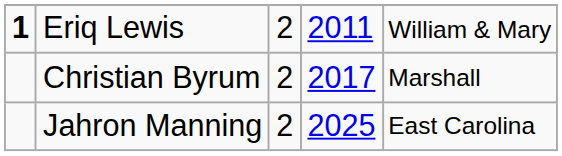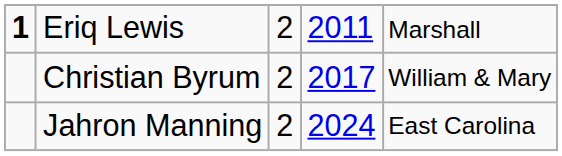Eriq Lewis | column 5: William & Mary -> Marshall
Christian Byrum | column 5: Marshall -> William & Mary
Jahron Manning | column 4: 2025 -> 2024
